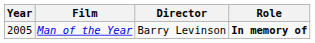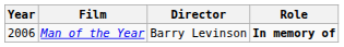Man of the Year | Year: 2005 -> 2006
